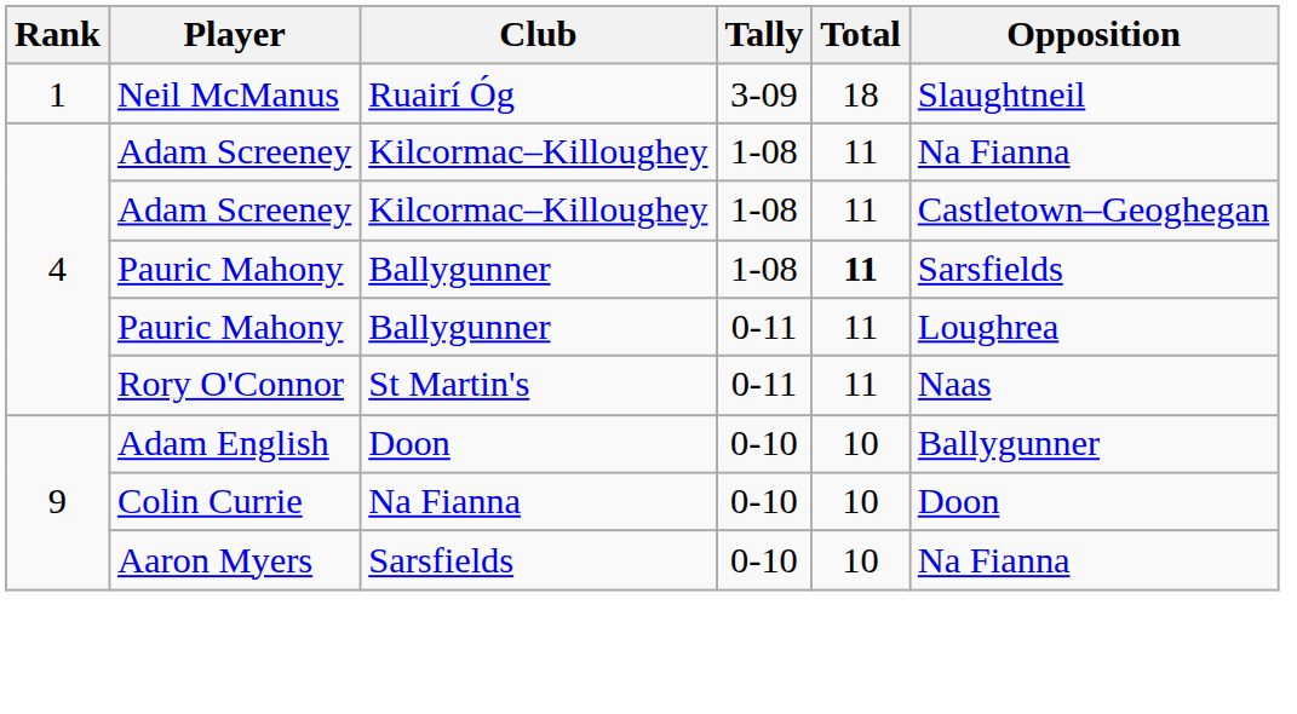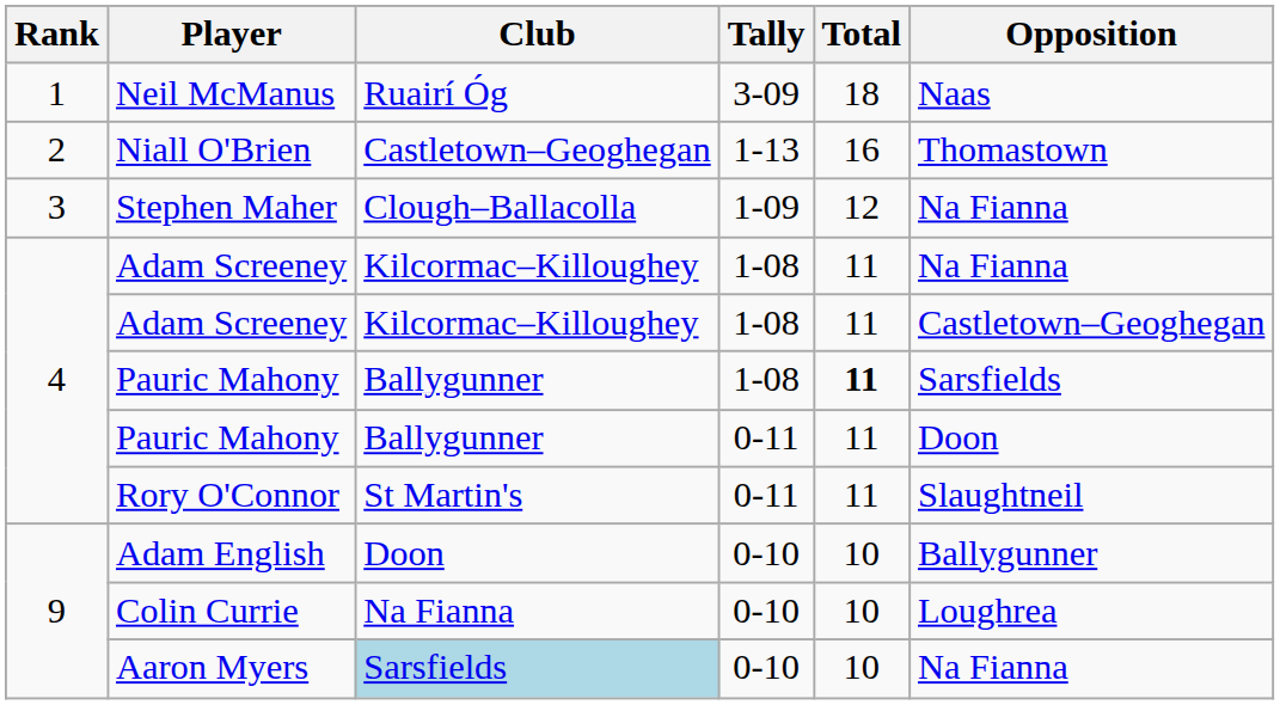Neil McManus | Opposition: Slaughtneil -> Naas
+ row: 2 | Niall O'Brien | Castletown–Geoghegan | 1-13 | 16 | Thomastown
+ row: 3 | Stephen Maher | Clough–Ballacolla | 1-09 | 12 | Na Fianna
Pauric Mahony / 0-11 | Opposition: Loughrea -> Doon
Rory O'Connor | Opposition: Naas -> Slaughtneil
Colin Currie | Opposition: Doon -> Loughrea
Aaron Myers | Club: no background -> lightblue background
